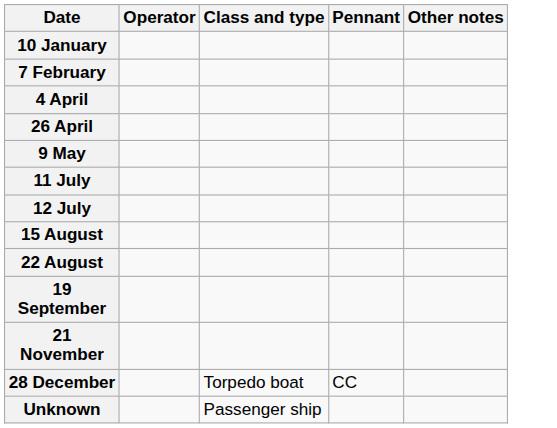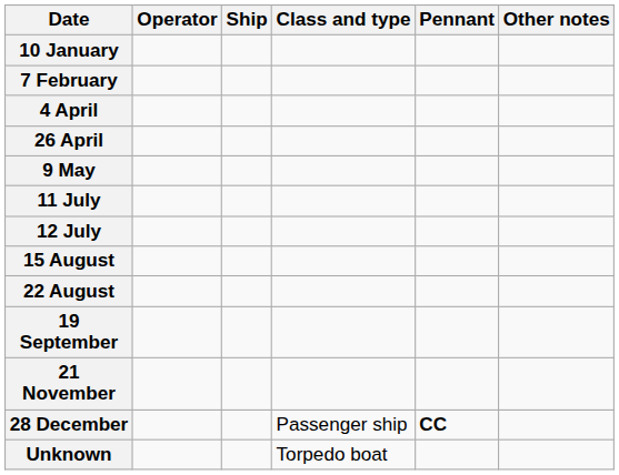+ column: Ship
28 December | Class and type: Torpedo boat -> Passenger ship
28 December | Pennant: normal -> bold
Unknown | Class and type: Passenger ship -> Torpedo boat
